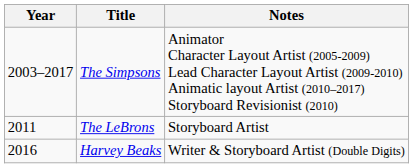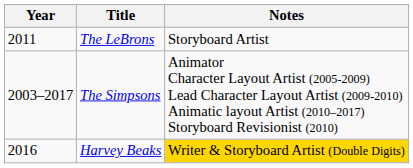rows swapped: The Simpsons <-> The LeBrons
Harvey Beaks | Notes: no background -> gold background
